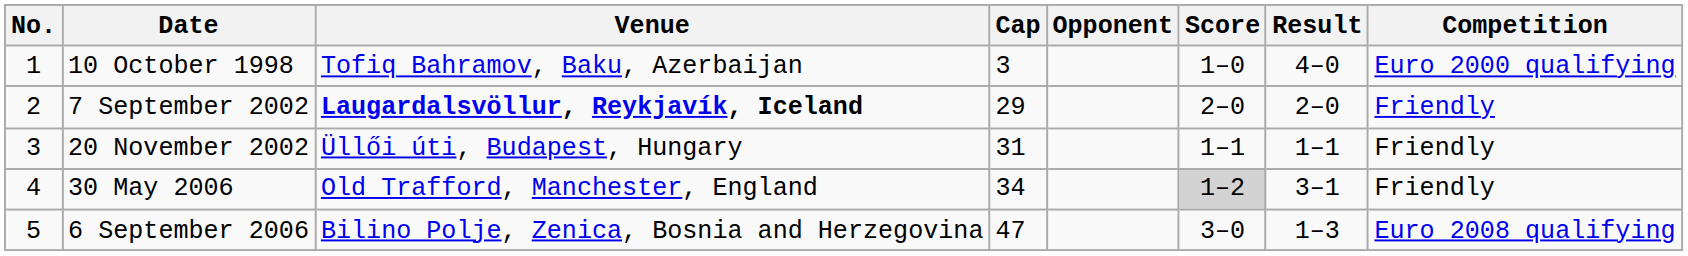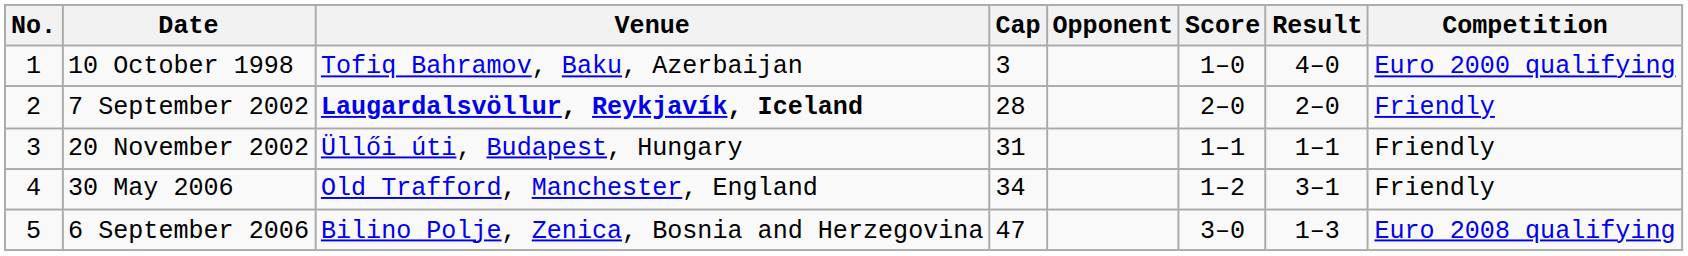7 September 2002 | Cap: 29 -> 28
30 May 2006 | Score: lightgrey background -> no background
